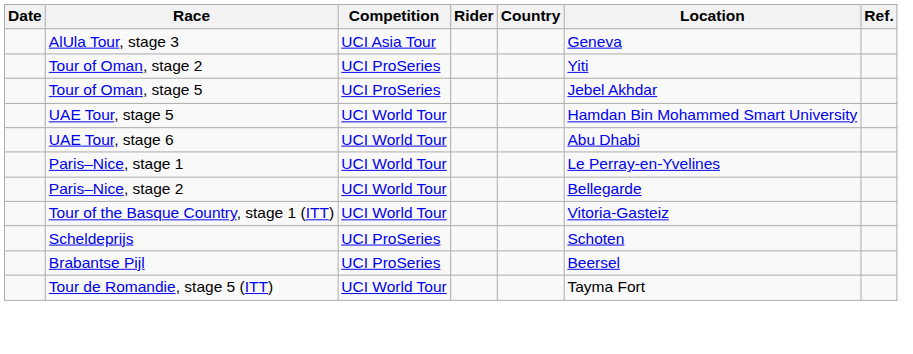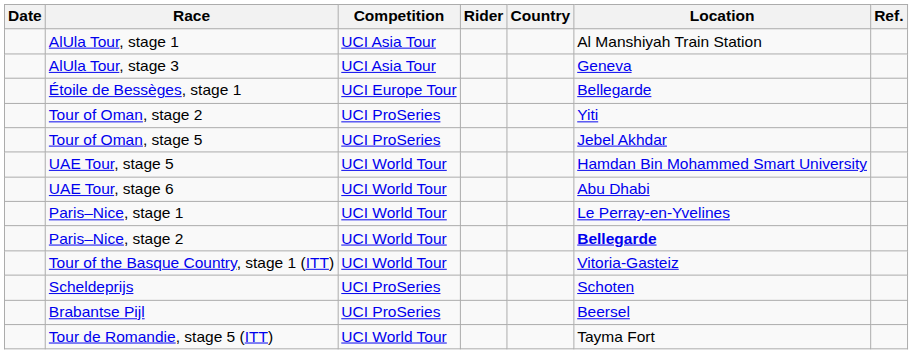+ row: AlUla Tour, stage 1 | UCI Asia Tour | Al Manshiyah Train Station
+ row: Étoile de Bessèges, stage 1 | UCI Europe Tour | Bellegarde
Paris–Nice, stage 2 | Location: normal -> bold
